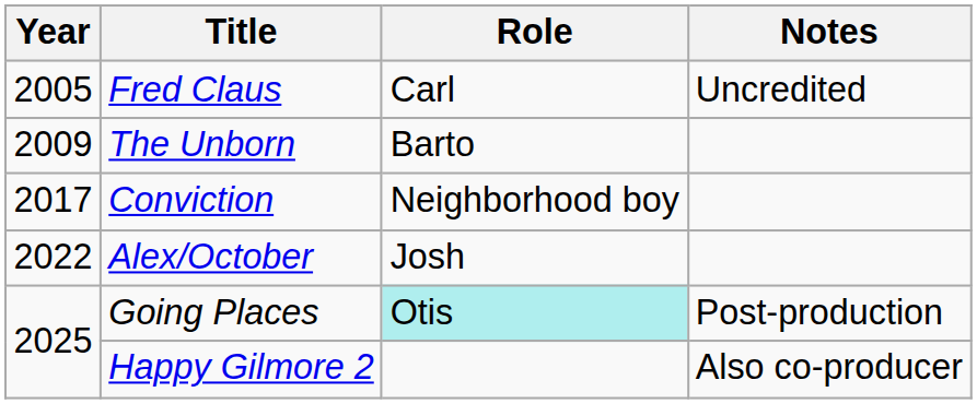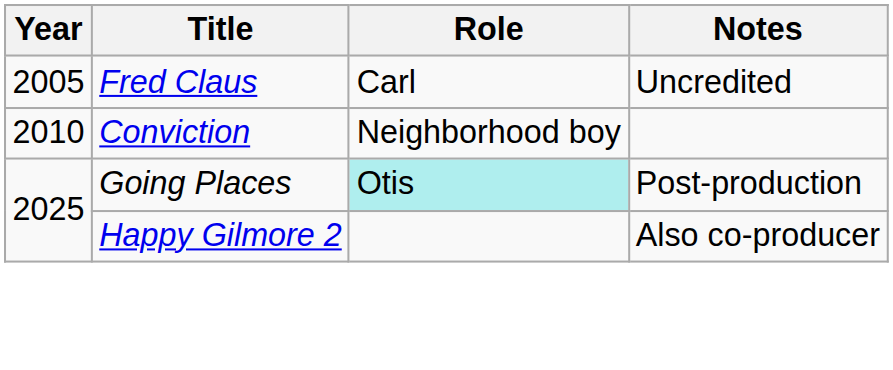- row: 2009 | The Unborn | Barto
Conviction | Year: 2017 -> 2010
- row: 2022 | Alex/October | Josh
